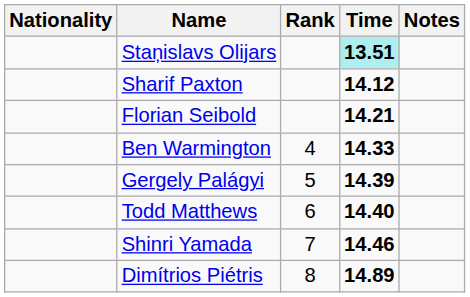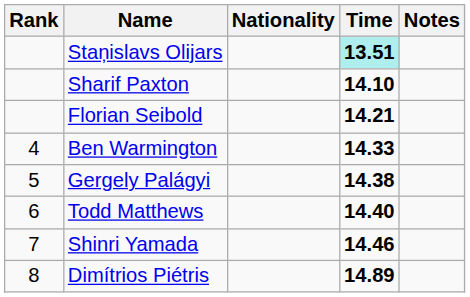columns swapped: Rank <-> Nationality
Sharif Paxton | Time: 14.12 -> 14.10
Gergely Palágyi | Time: 14.39 -> 14.38
